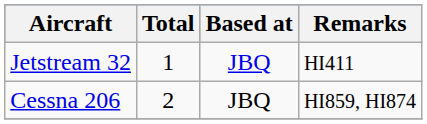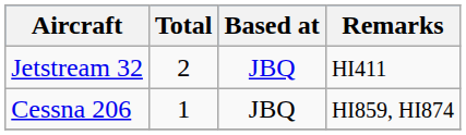Jetstream 32 | Total: 1 -> 2
Cessna 206 | Total: 2 -> 1
